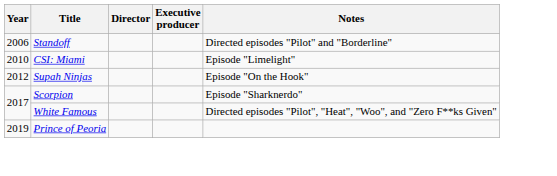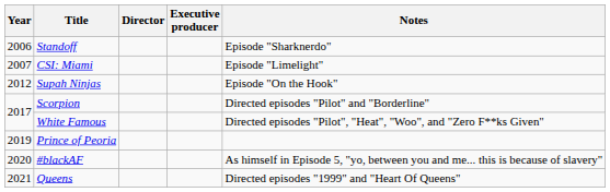Standoff | Notes: Directed episodes "Pilot" and "Borderline" -> Episode "Sharknerdo"
CSI: Miami | Year: 2010 -> 2007
Scorpion | Notes: Episode "Sharknerdo" -> Directed episodes "Pilot" and "Borderline"
+ row: 2020 | #blackAF | As himself in Episode 5, "yo, between you and me... this is because of slavery"
+ row: 2021 | Queens | Directed episodes "1999" and "Heart Of Queens"
